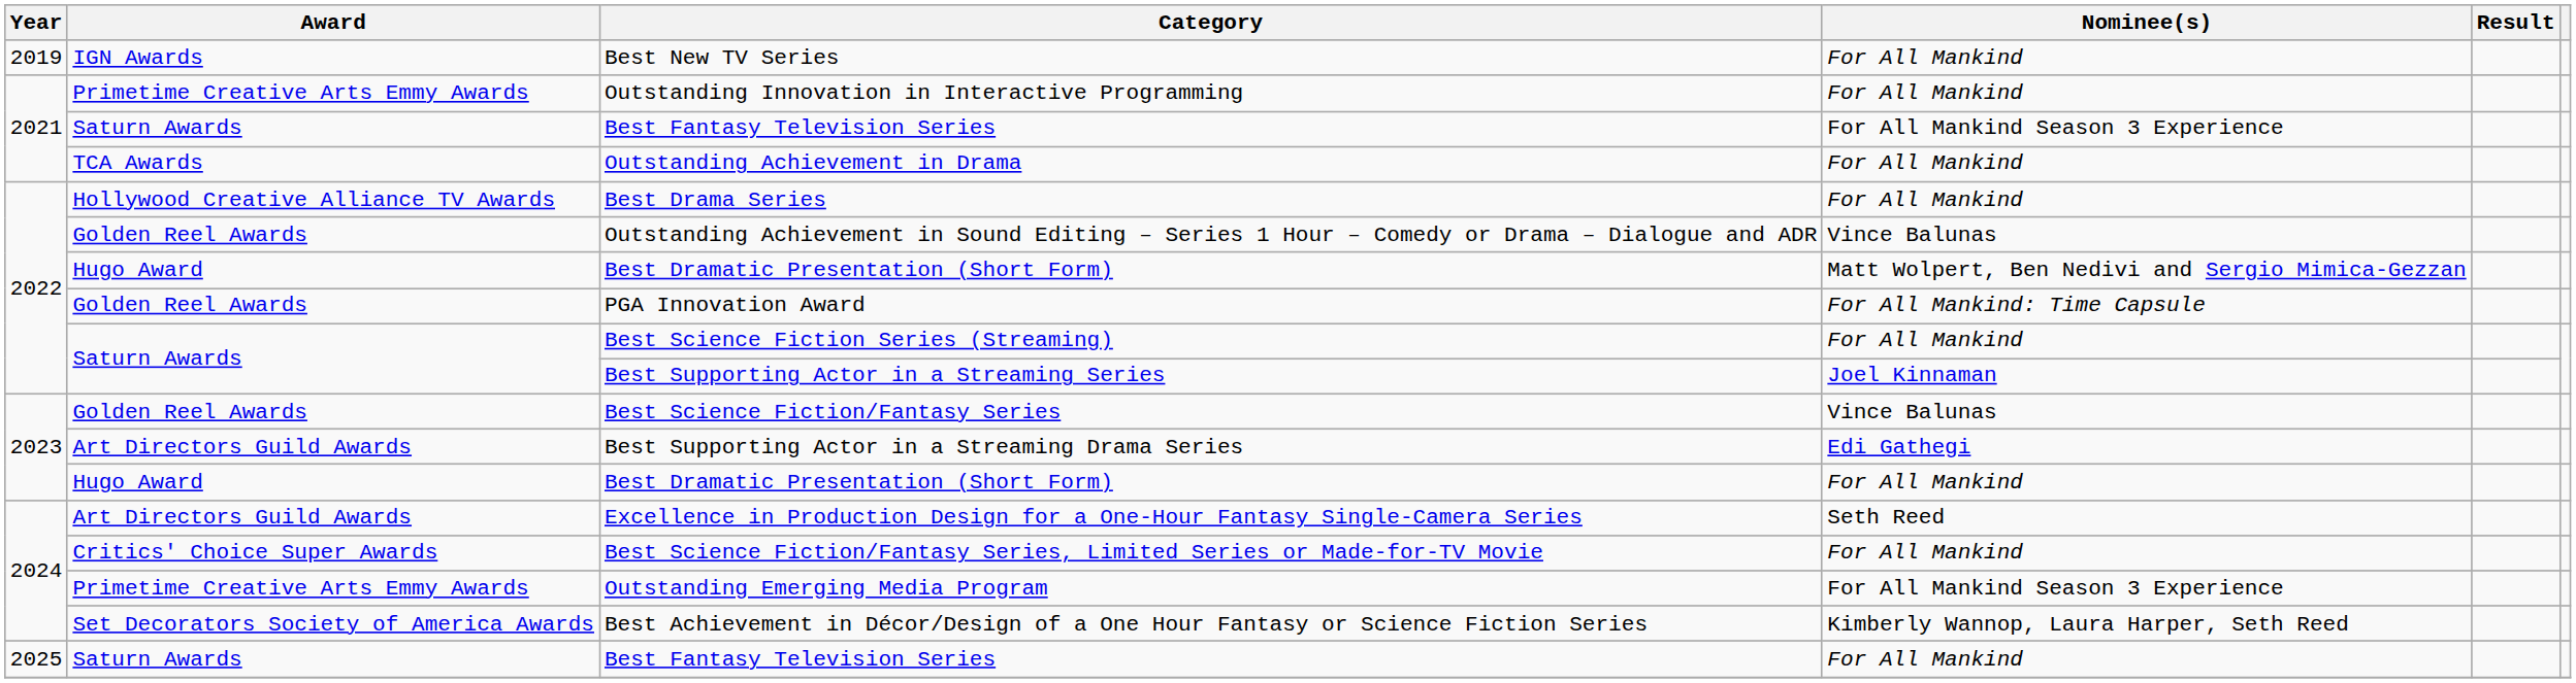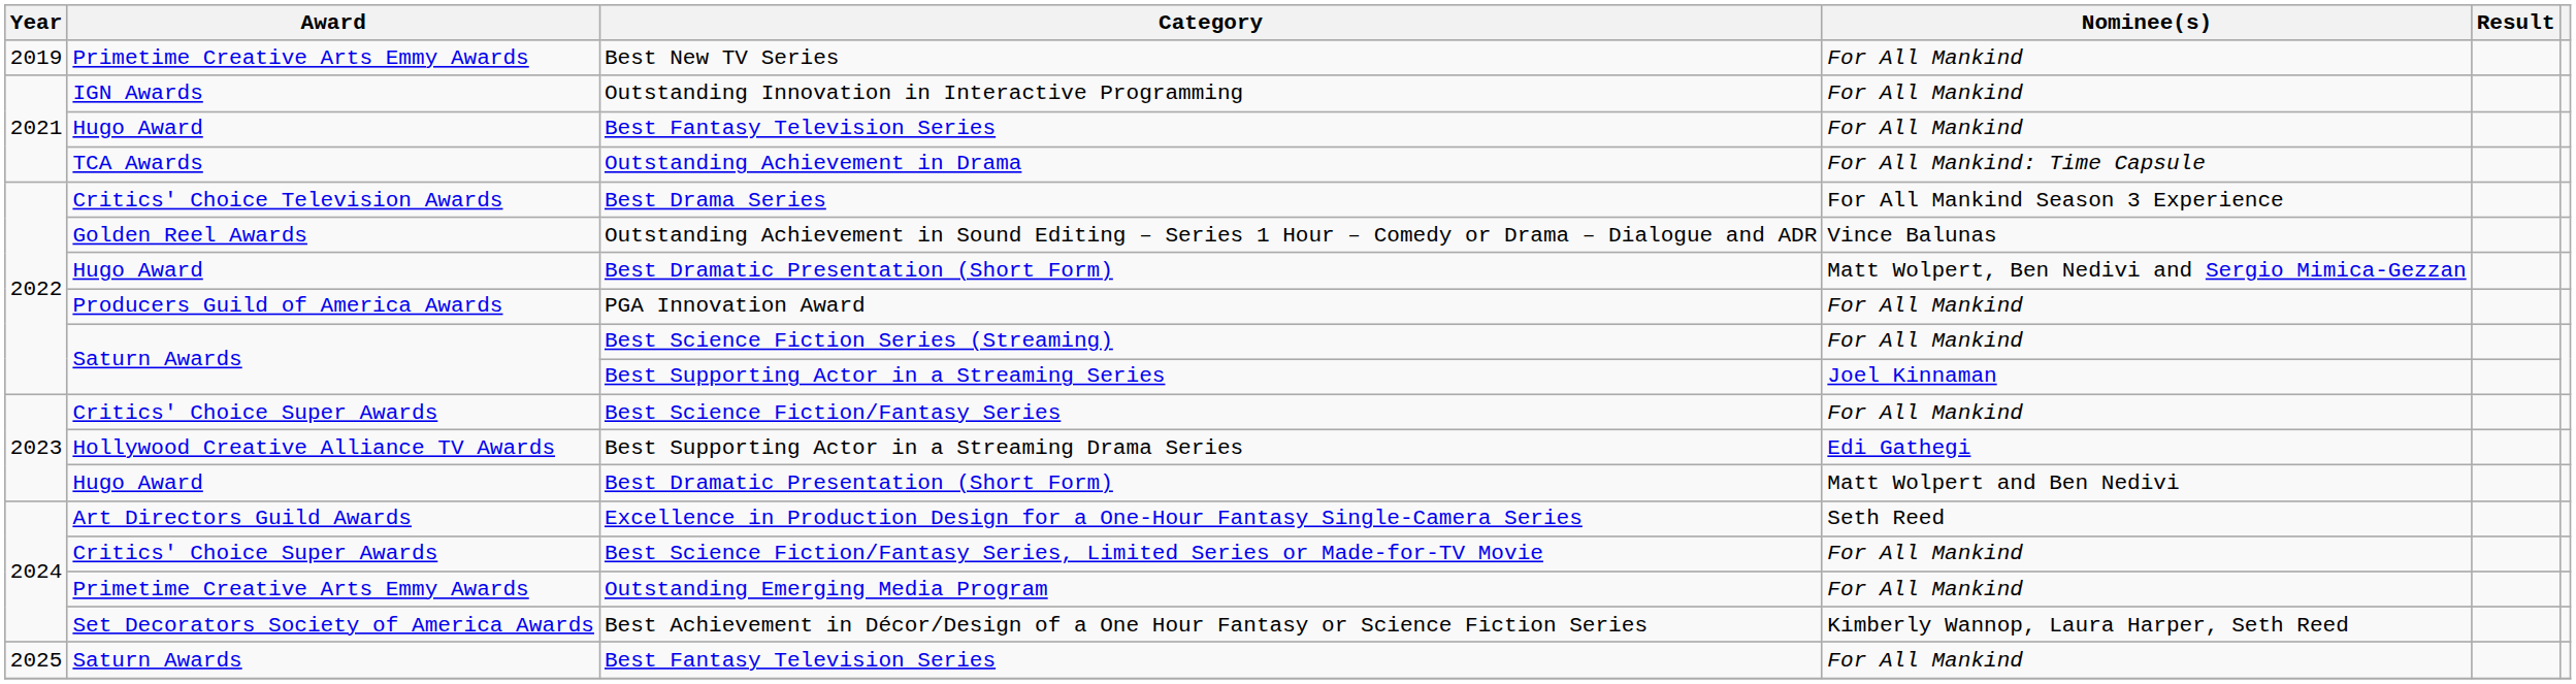Best New TV Series | Award: IGN Awards -> Primetime Creative Arts Emmy Awards
Outstanding Innovation in Interactive Programming | Award: Primetime Creative Arts Emmy Awards -> IGN Awards
2021 / Best Fantasy Television Series | Award: Saturn Awards -> Hugo Award
2021 / Best Fantasy Television Series | Nominee(s): For All Mankind Season 3 Experience -> For All Mankind
Outstanding Achievement in Drama | Nominee(s): For All Mankind -> For All Mankind: Time Capsule
Best Drama Series | Award: Hollywood Creative Alliance TV Awards -> Critics' Choice Television Awards
Best Drama Series | Nominee(s): For All Mankind -> For All Mankind Season 3 Experience
PGA Innovation Award | Award: Golden Reel Awards -> Producers Guild of America Awards
PGA Innovation Award | Nominee(s): For All Mankind: Time Capsule -> For All Mankind
Best Science Fiction/Fantasy Series | Award: Golden Reel Awards -> Critics' Choice Super Awards
Best Science Fiction/Fantasy Series | Nominee(s): Vince Balunas -> For All Mankind
Best Supporting Actor in a Streaming Drama Series | Award: Art Directors Guild Awards -> Hollywood Creative Alliance TV Awards
2023 / Best Dramatic Presentation (Short Form) | Nominee(s): For All Mankind -> Matt Wolpert and Ben Nedivi
Outstanding Emerging Media Program | Nominee(s): For All Mankind Season 3 Experience -> For All Mankind
